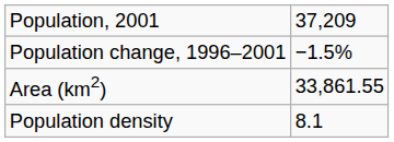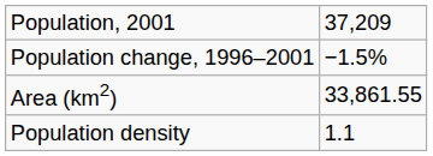Population density | column 2: 8.1 -> 1.1
